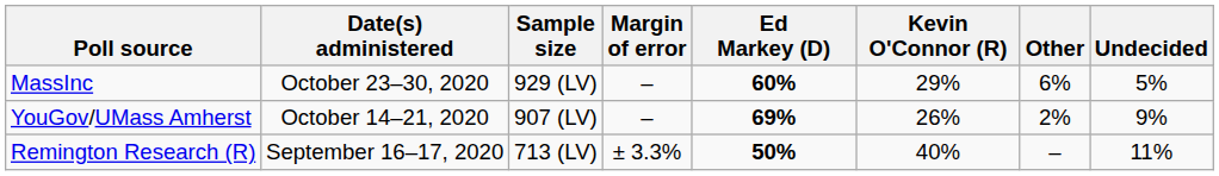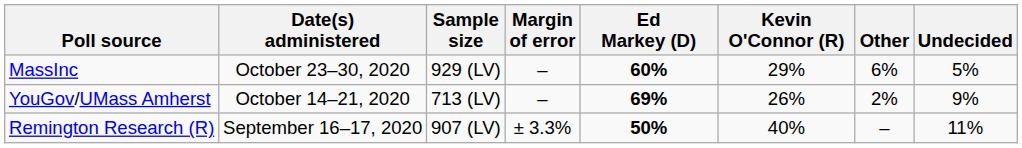YouGov/UMass Amherst | Sample size: 907 (LV) -> 713 (LV)
Remington Research (R) | Sample size: 713 (LV) -> 907 (LV)
